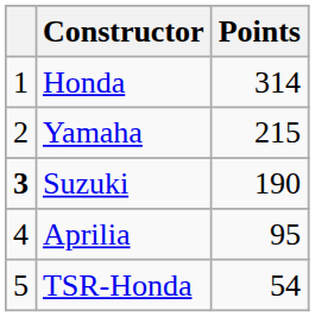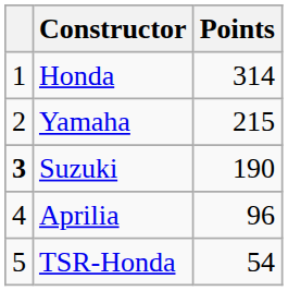Aprilia | Points: 95 -> 96
